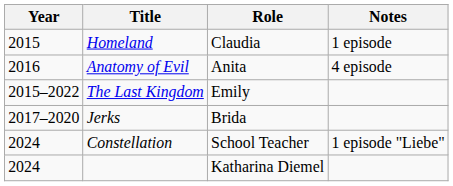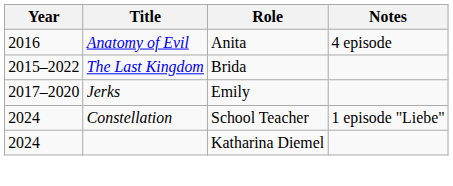- row: 2015 | Homeland | Claudia | 1 episode
The Last Kingdom | Role: Emily -> Brida
Jerks | Role: Brida -> Emily
